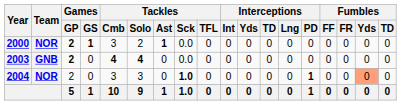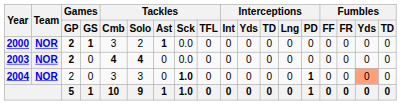2003 | Team: GNB -> NOR
